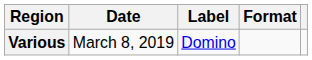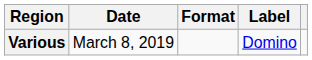columns swapped: Label <-> Format
